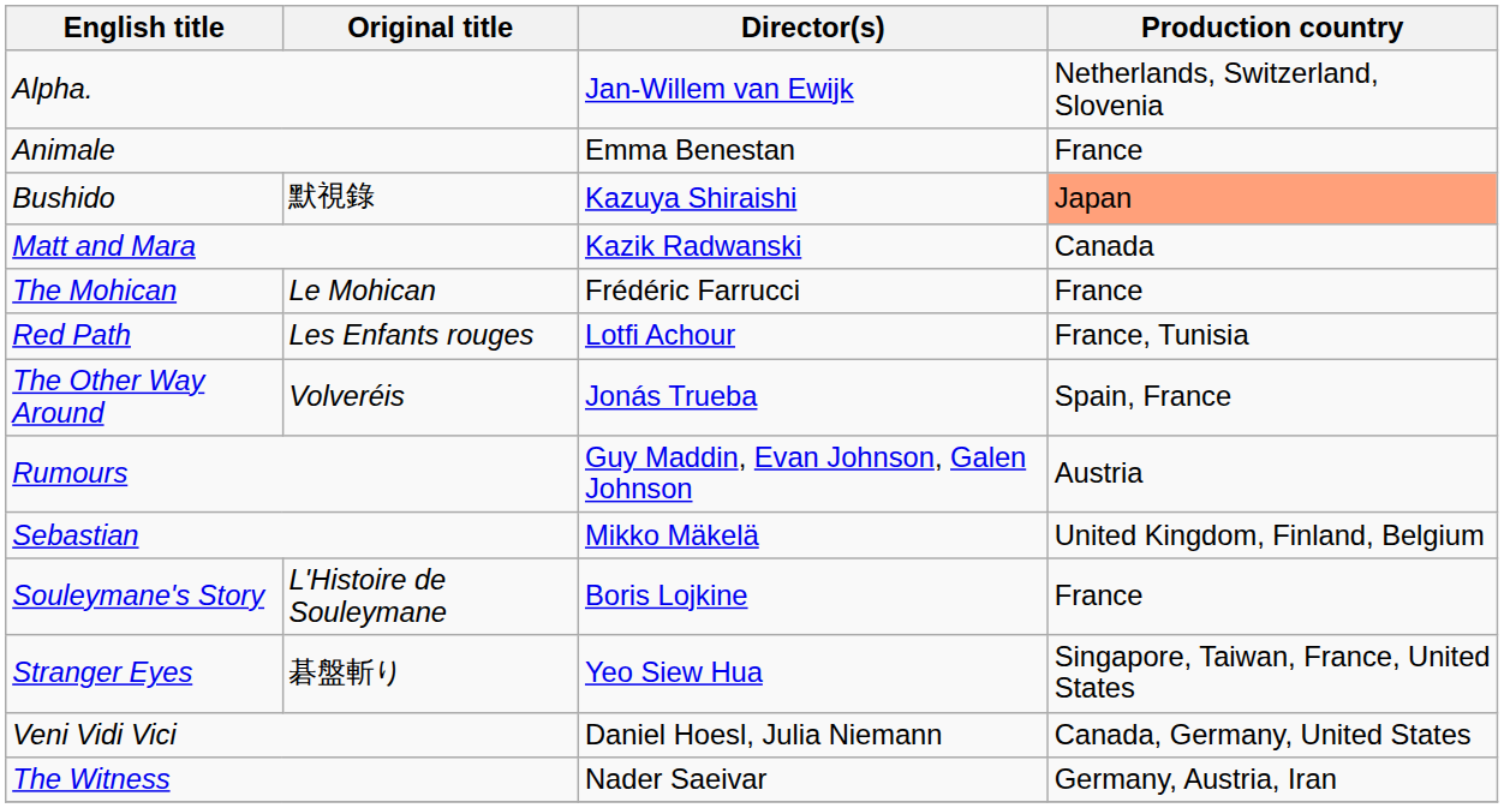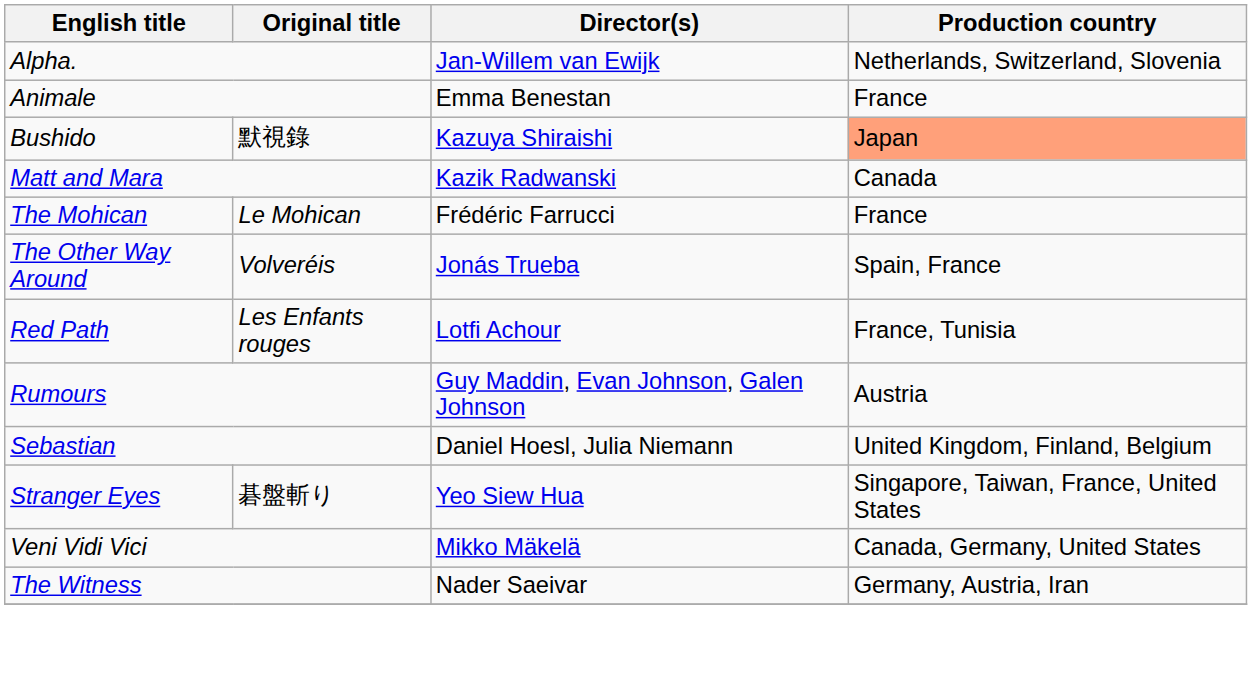rows swapped: The Other Way Around <-> Red Path
Sebastian | Director(s): Mikko Mäkelä -> Daniel Hoesl, Julia Niemann
- row: Souleymane's Story | L'Histoire de Souleymane | Boris Lojkine | France
Veni Vidi Vici | Director(s): Daniel Hoesl, Julia Niemann -> Mikko Mäkelä
